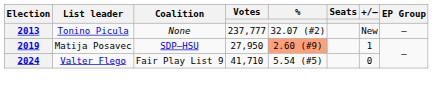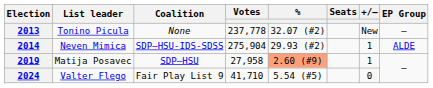2013 | Votes: 237,777 -> 237,778
+ row: 2014 | Neven Mimica | SDP–HSU-IDS-SDSS | 275,904 | 29.93 (#2) | 1 | ALDE
2019 | Votes: 27,950 -> 27,958
